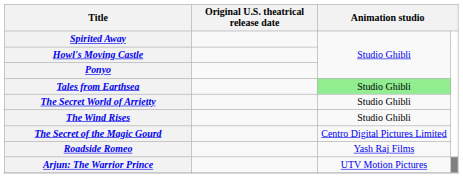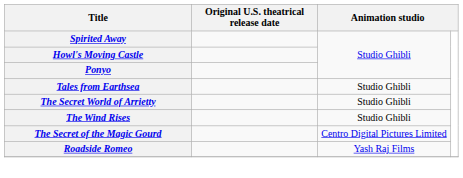Tales from Earthsea | column 3: lightgreen background -> no background
- row: Arjun: The Warrior Prince | UTV Motion Pictures
